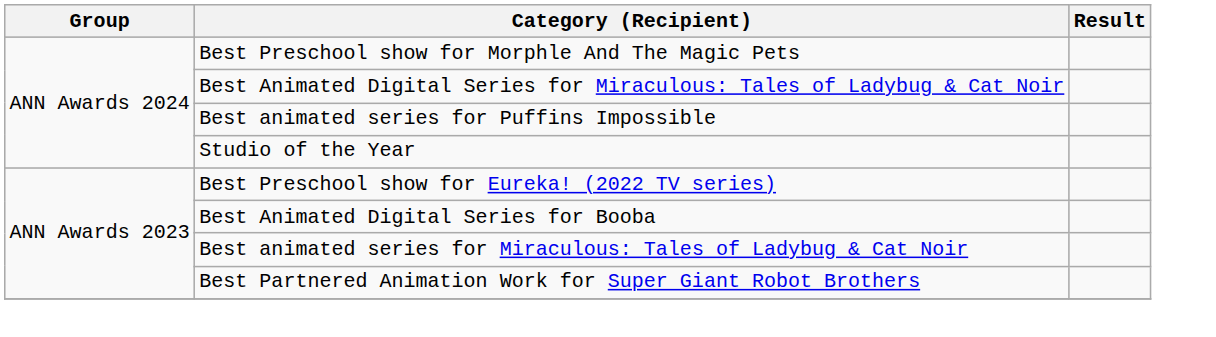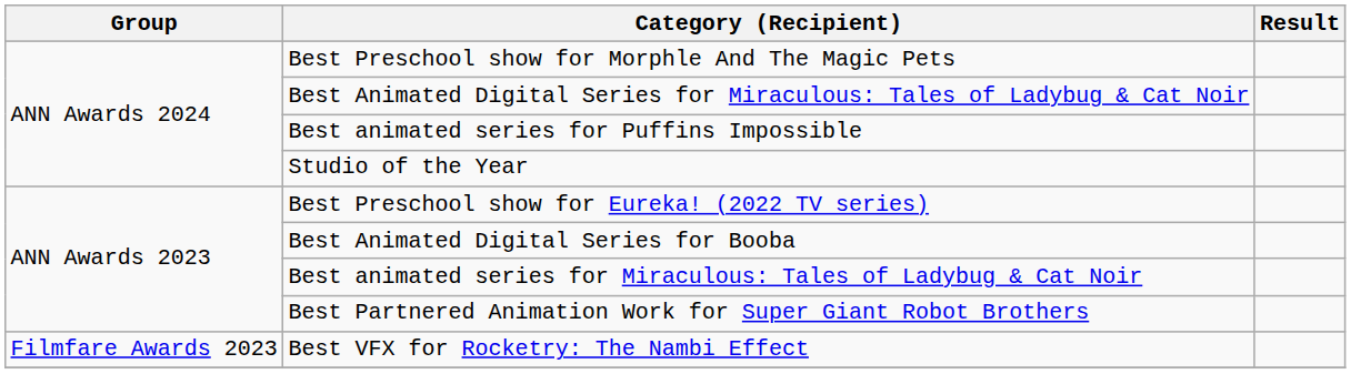+ row: Filmfare Awards 2023 | Best VFX for Rocketry: The Nambi Effect
